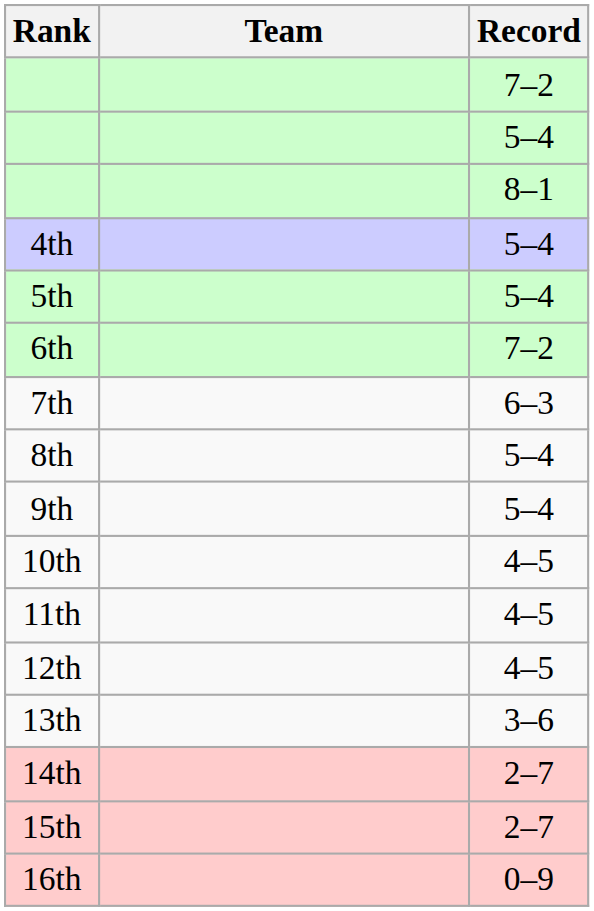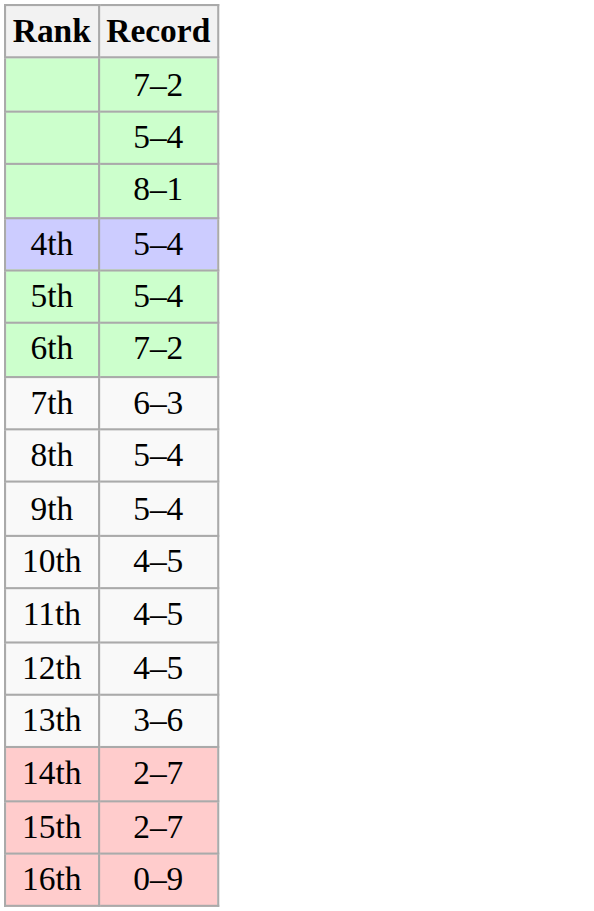- column: Team
